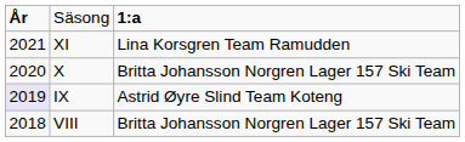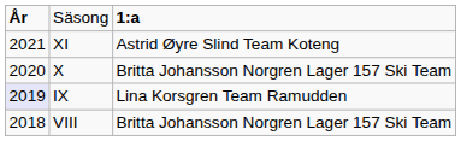XI | column 3: Lina Korsgren Team Ramudden -> Astrid Øyre Slind Team Koteng
IX | column 3: Astrid Øyre Slind Team Koteng -> Lina Korsgren Team Ramudden
